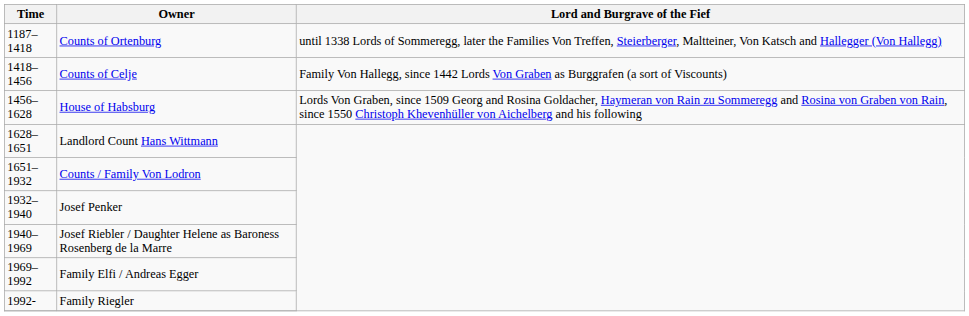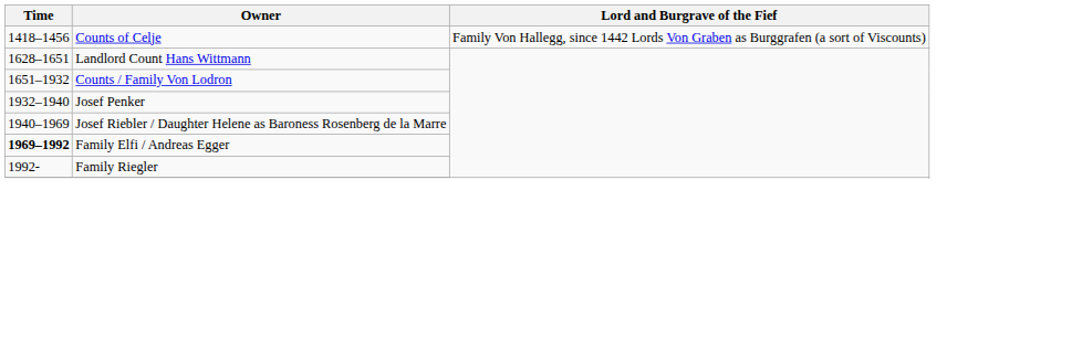- row: 1187–1418 | Counts of Ortenburg | until 1338 Lords of Sommeregg, later the Families Von Treffen, Steierberger, Maltteiner, Von Katsch and Hallegger (Von Hallegg)
- row: 1456–1628 | House of Habsburg | Lords Von Graben, since 1509 Georg and Rosina Goldacher, Haymeran von Rain zu Sommeregg and Rosina von Graben von Rain, since 1550 Christoph Khevenhüller von Aichelberg and his following
Family Elfi / Andreas Egger | Time: normal -> bold
